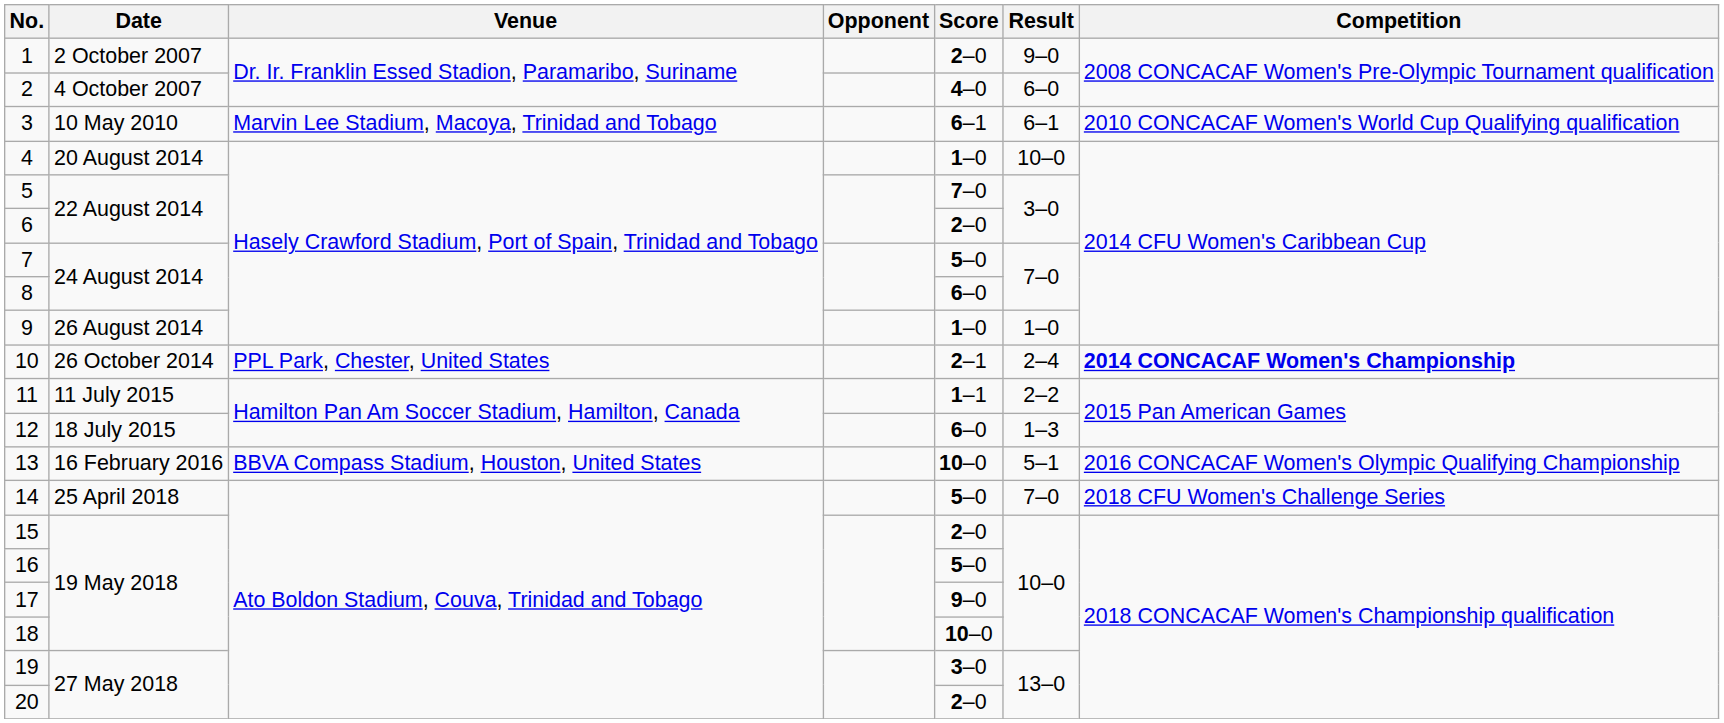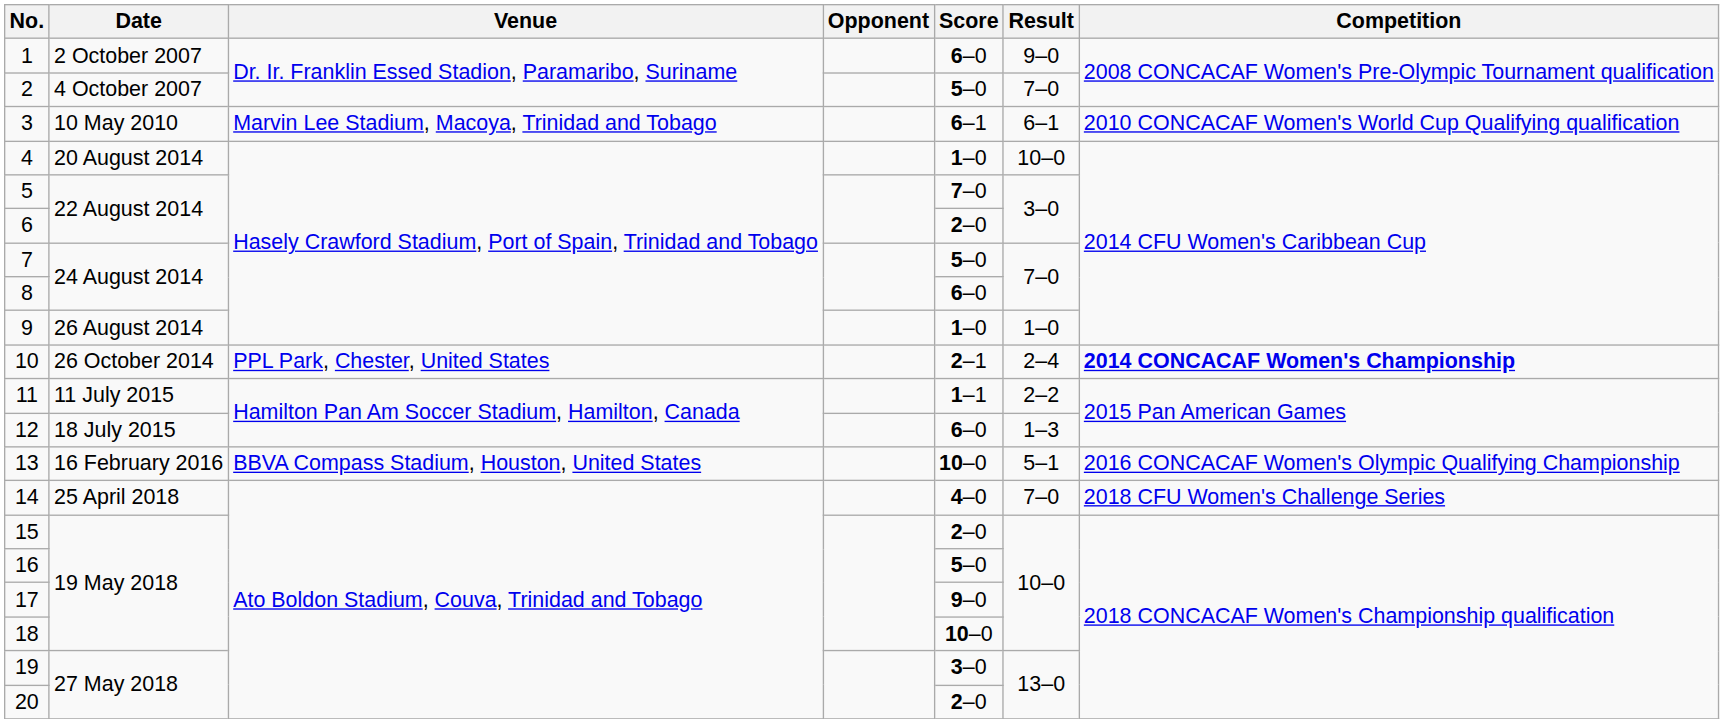1 | Score: 2–0 -> 6–0
2 | Score: 4–0 -> 5–0
2 | Result: 6–0 -> 7–0
14 | Score: 5–0 -> 4–0
